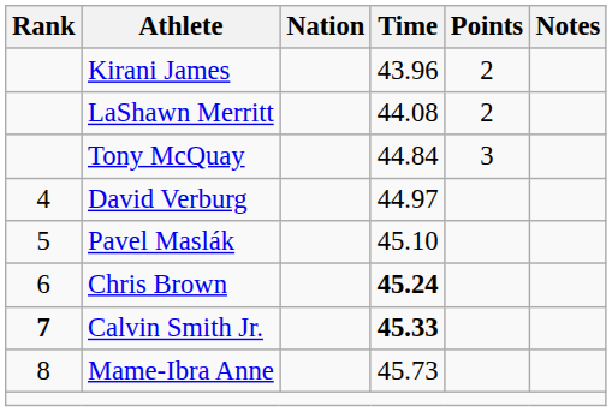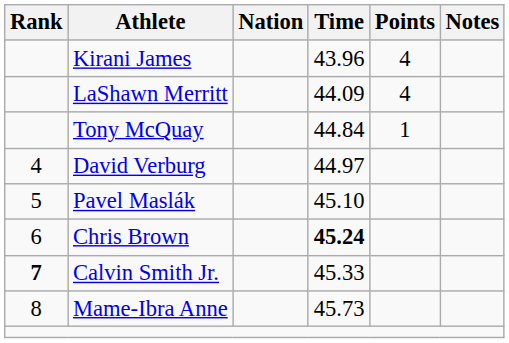Kirani James | Points: 2 -> 4
LaShawn Merritt | Time: 44.08 -> 44.09
LaShawn Merritt | Points: 2 -> 4
Tony McQuay | Points: 3 -> 1
Calvin Smith Jr. | Time: bold -> normal
